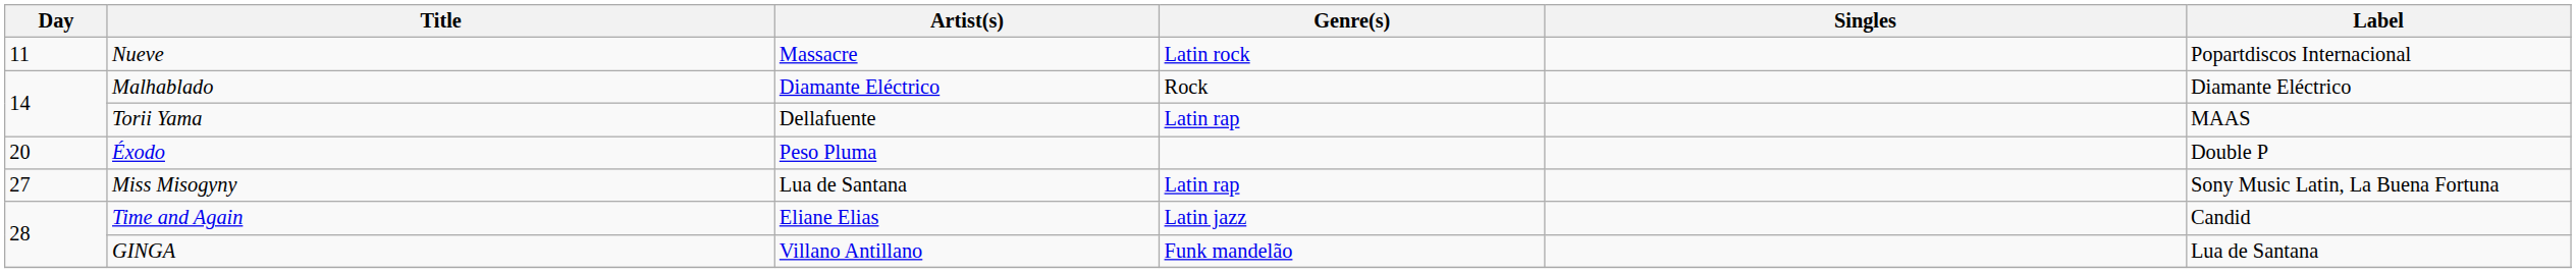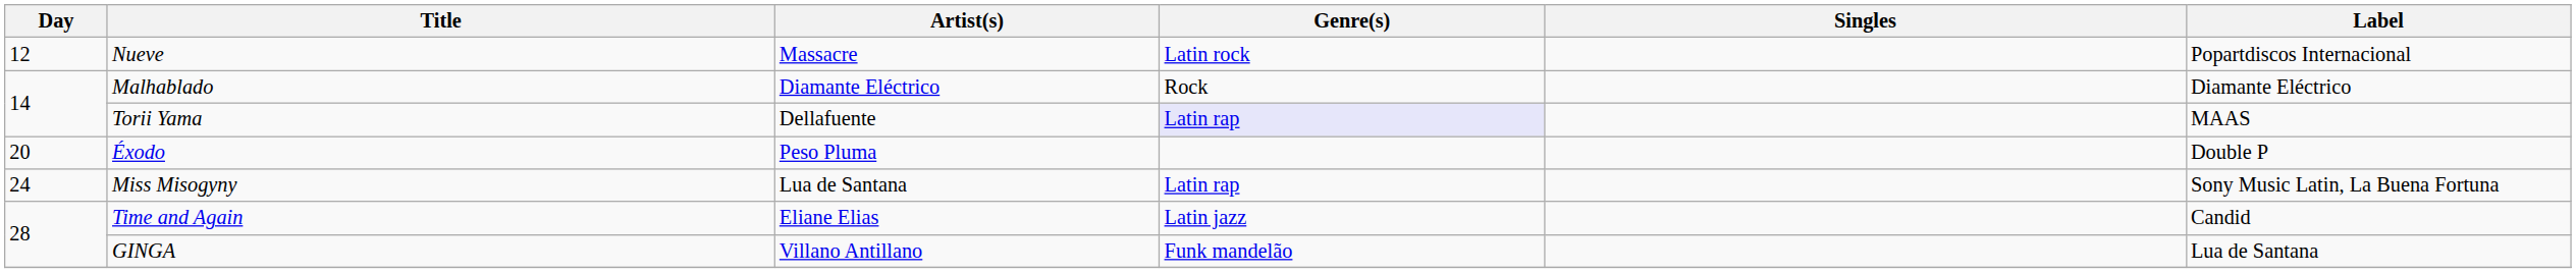Nueve | Day: 11 -> 12
Torii Yama | Genre(s): no background -> lavender background
Miss Misogyny | Day: 27 -> 24
